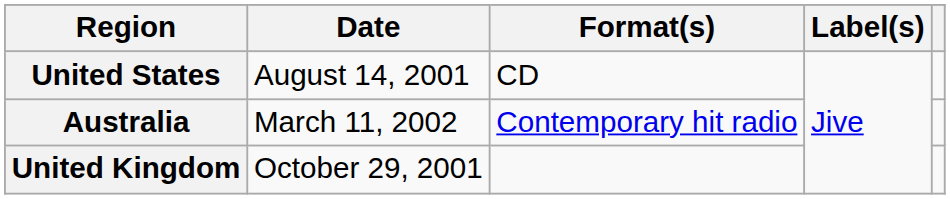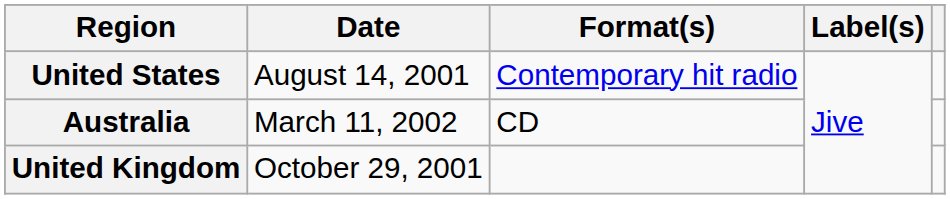United States | Format(s): CD -> Contemporary hit radio
Australia | Format(s): Contemporary hit radio -> CD
